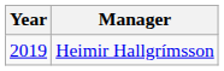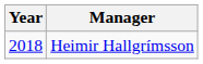Heimir Hallgrímsson | Year: 2019 -> 2018
